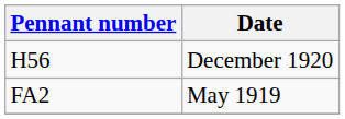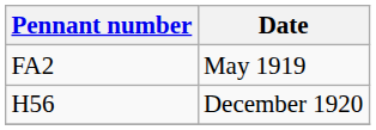rows swapped: FA2 <-> H56
